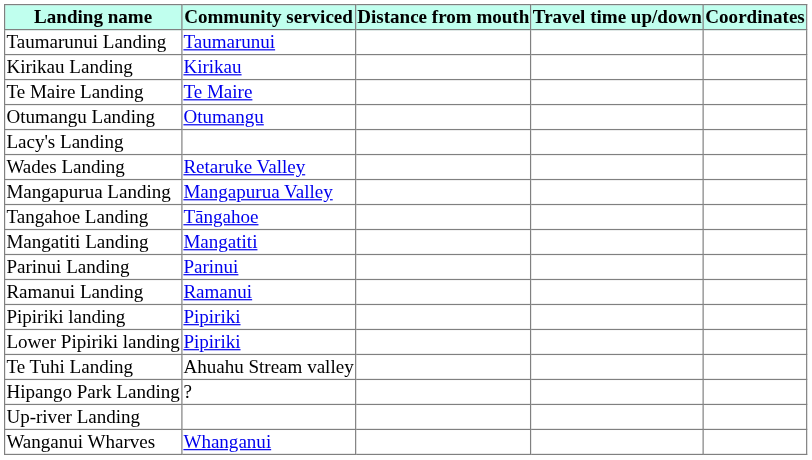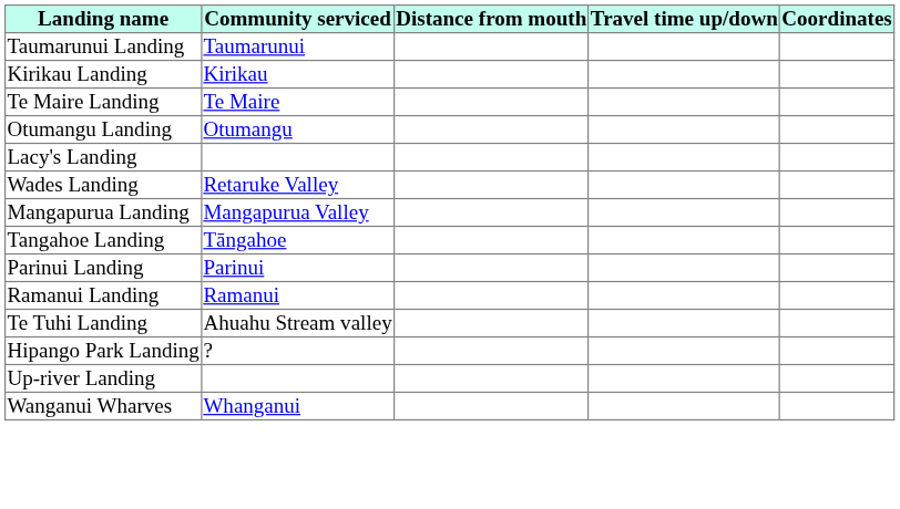- row: Mangatiti Landing | Mangatiti
- row: Pipiriki landing | Pipiriki
- row: Lower Pipiriki landing | Pipiriki
